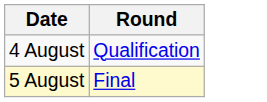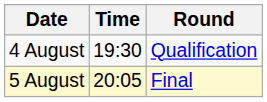+ column: Time | 19:30 | 20:05
